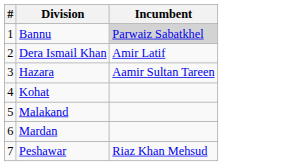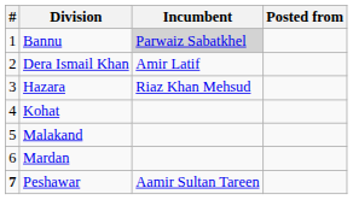+ column: Posted from
Hazara | Incumbent: Aamir Sultan Tareen -> Riaz Khan Mehsud
Peshawar | #: normal -> bold
Peshawar | Incumbent: Riaz Khan Mehsud -> Aamir Sultan Tareen
